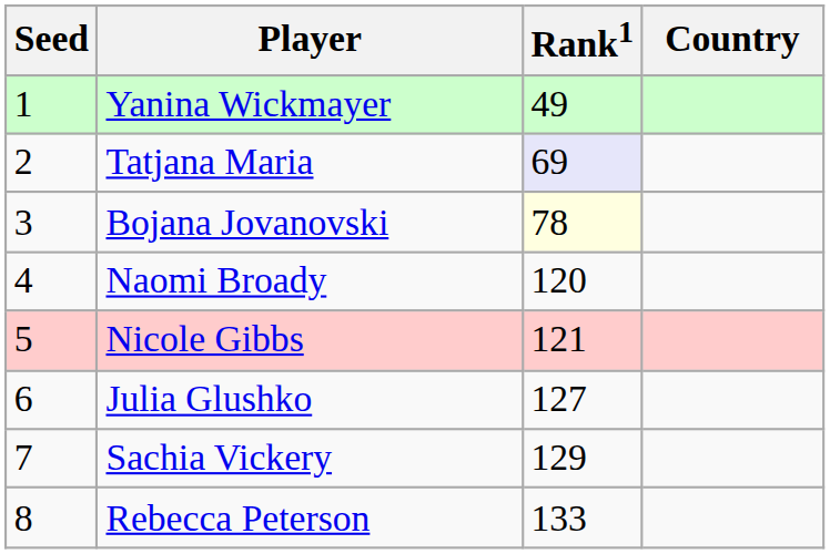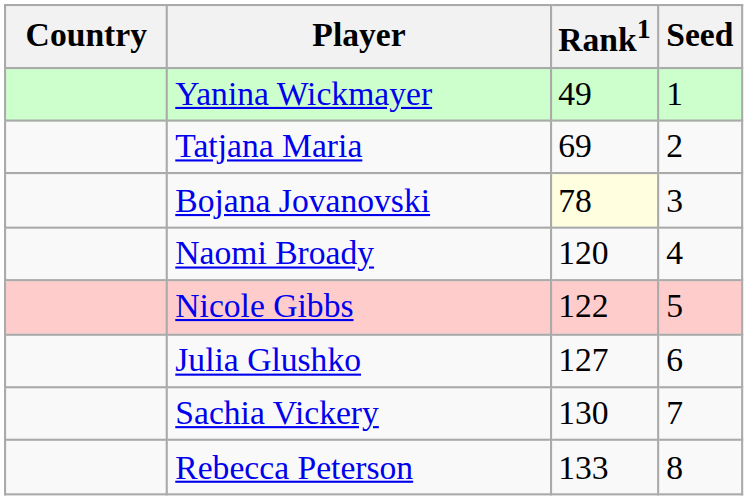columns swapped: Country <-> Seed
Tatjana Maria | Rank1: lavender background -> no background
Nicole Gibbs | Rank1: 121 -> 122
Sachia Vickery | Rank1: 129 -> 130
